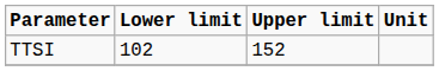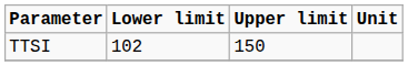TTSI | Upper limit: 152 -> 150
